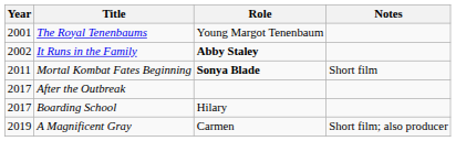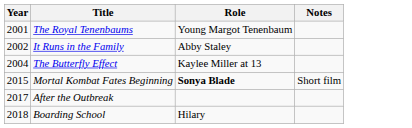It Runs in the Family | Role: bold -> normal
+ row: 2004 | The Butterfly Effect | Kaylee Miller at 13
Mortal Kombat Fates Beginning | Year: 2011 -> 2015
Boarding School | Year: 2017 -> 2018
- row: 2019 | A Magnificent Gray | Carmen | Short film; also producer
